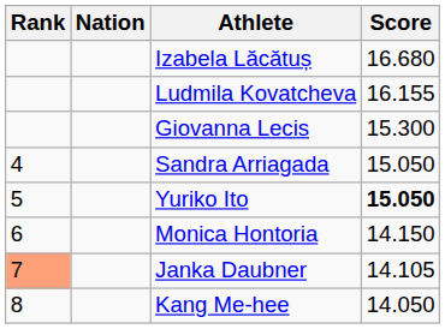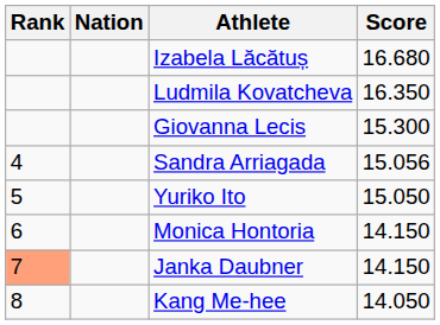Ludmila Kovatcheva | Score: 16.155 -> 16.350
Sandra Arriagada | Score: 15.050 -> 15.056
Yuriko Ito | Score: bold -> normal
Janka Daubner | Score: 14.105 -> 14.150
